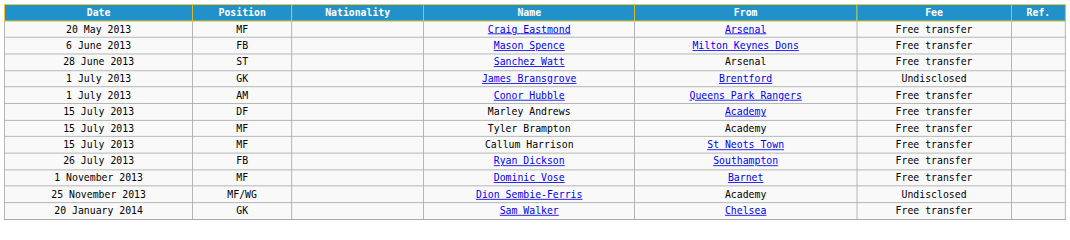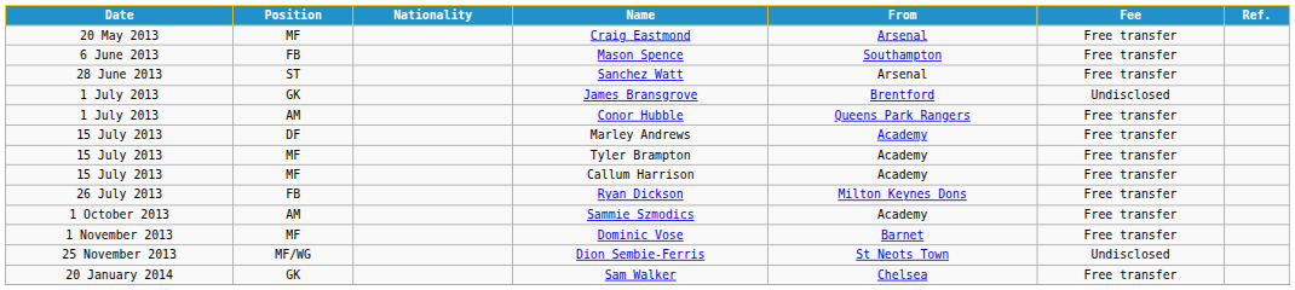Mason Spence | From: Milton Keynes Dons -> Southampton
Callum Harrison | From: St Neots Town -> Academy
Ryan Dickson | From: Southampton -> Milton Keynes Dons
+ row: 1 October 2013 | AM | Sammie Szmodics | Academy | Free transfer
Dion Sembie-Ferris | From: Academy -> St Neots Town
